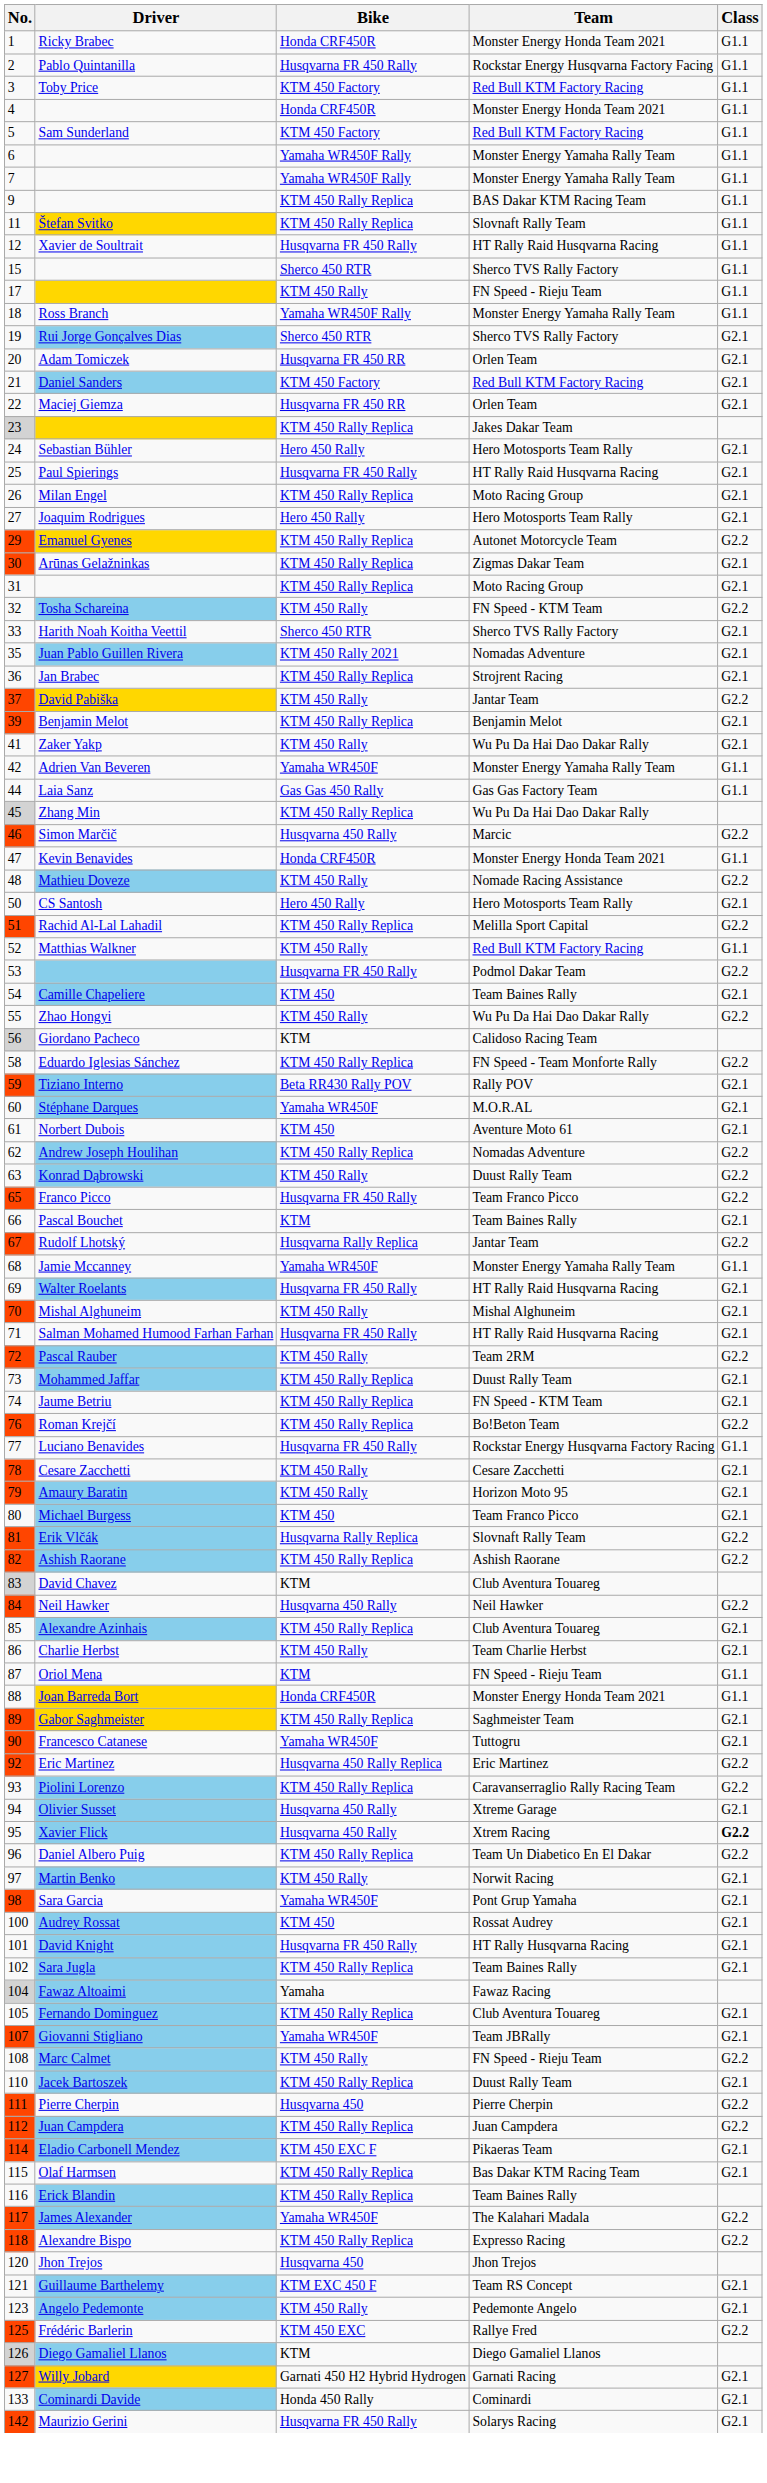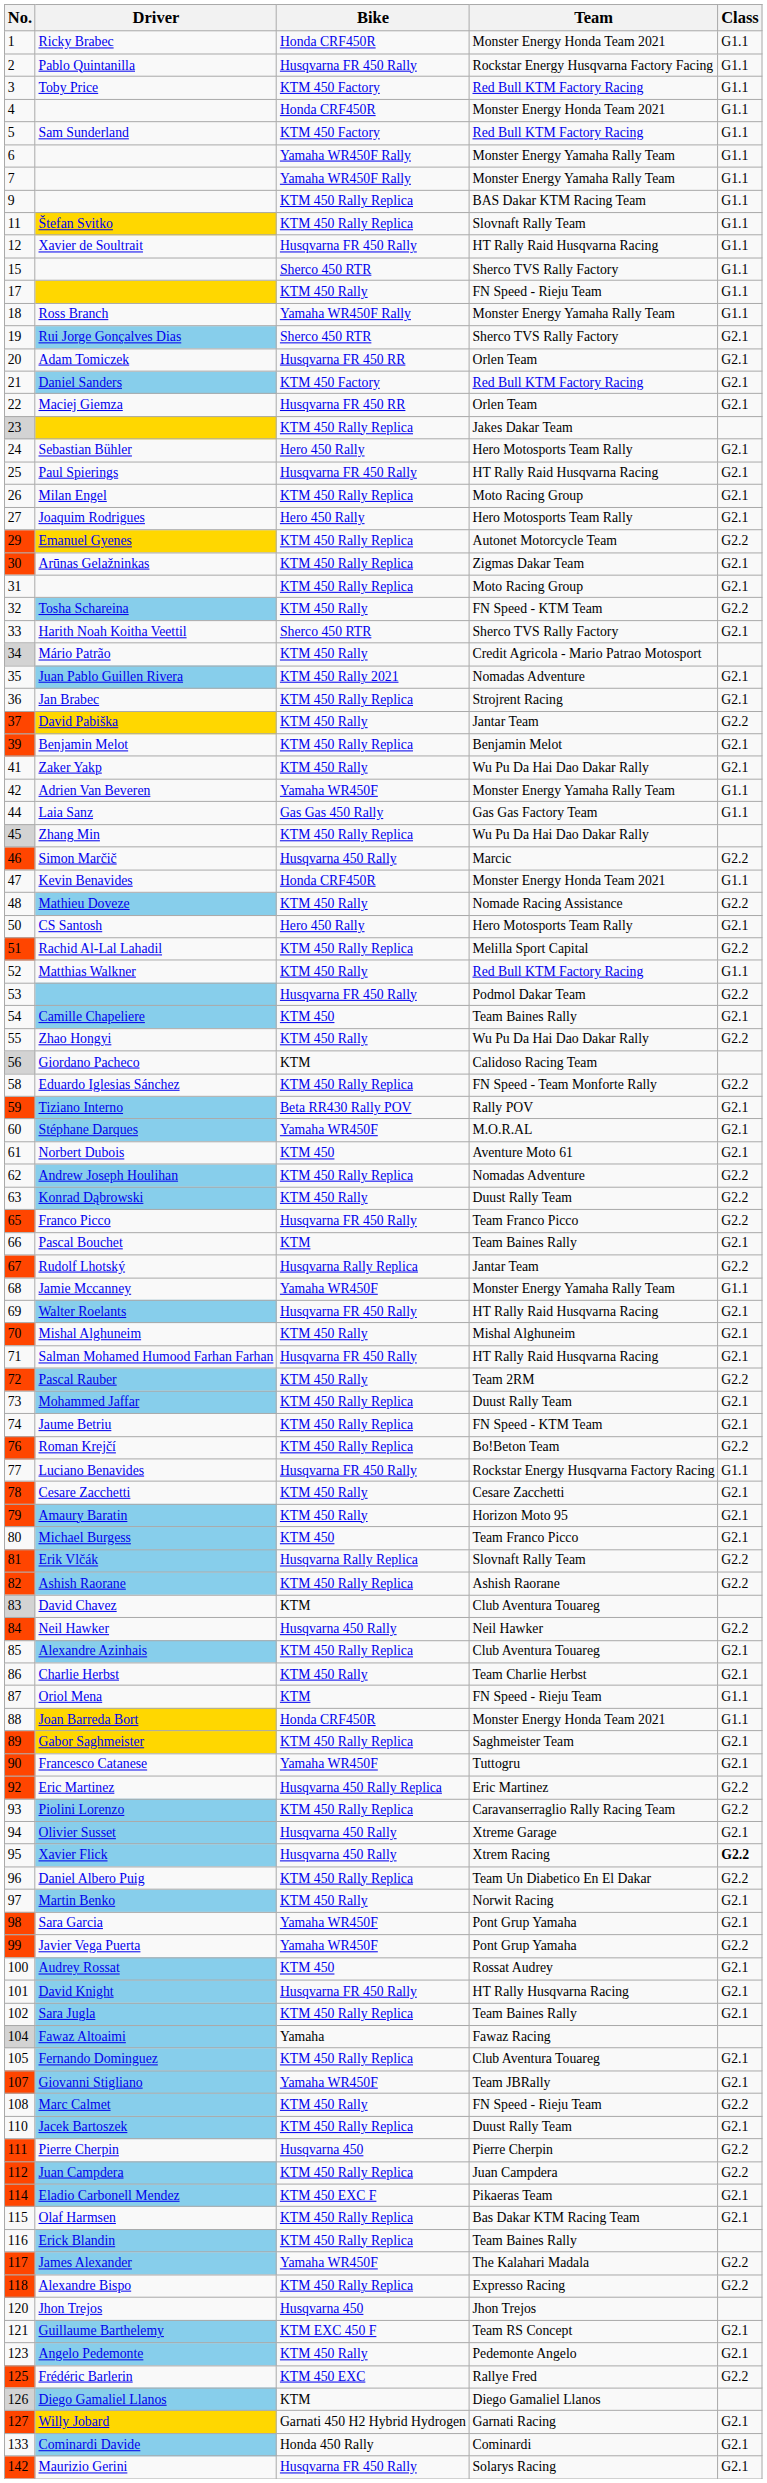+ row: 34 | Mário Patrão | KTM 450 Rally | Credit Agricola - Mario Patrao Motosport
+ row: 99 | Javier Vega Puerta | Yamaha WR450F | Pont Grup Yamaha | G2.2
